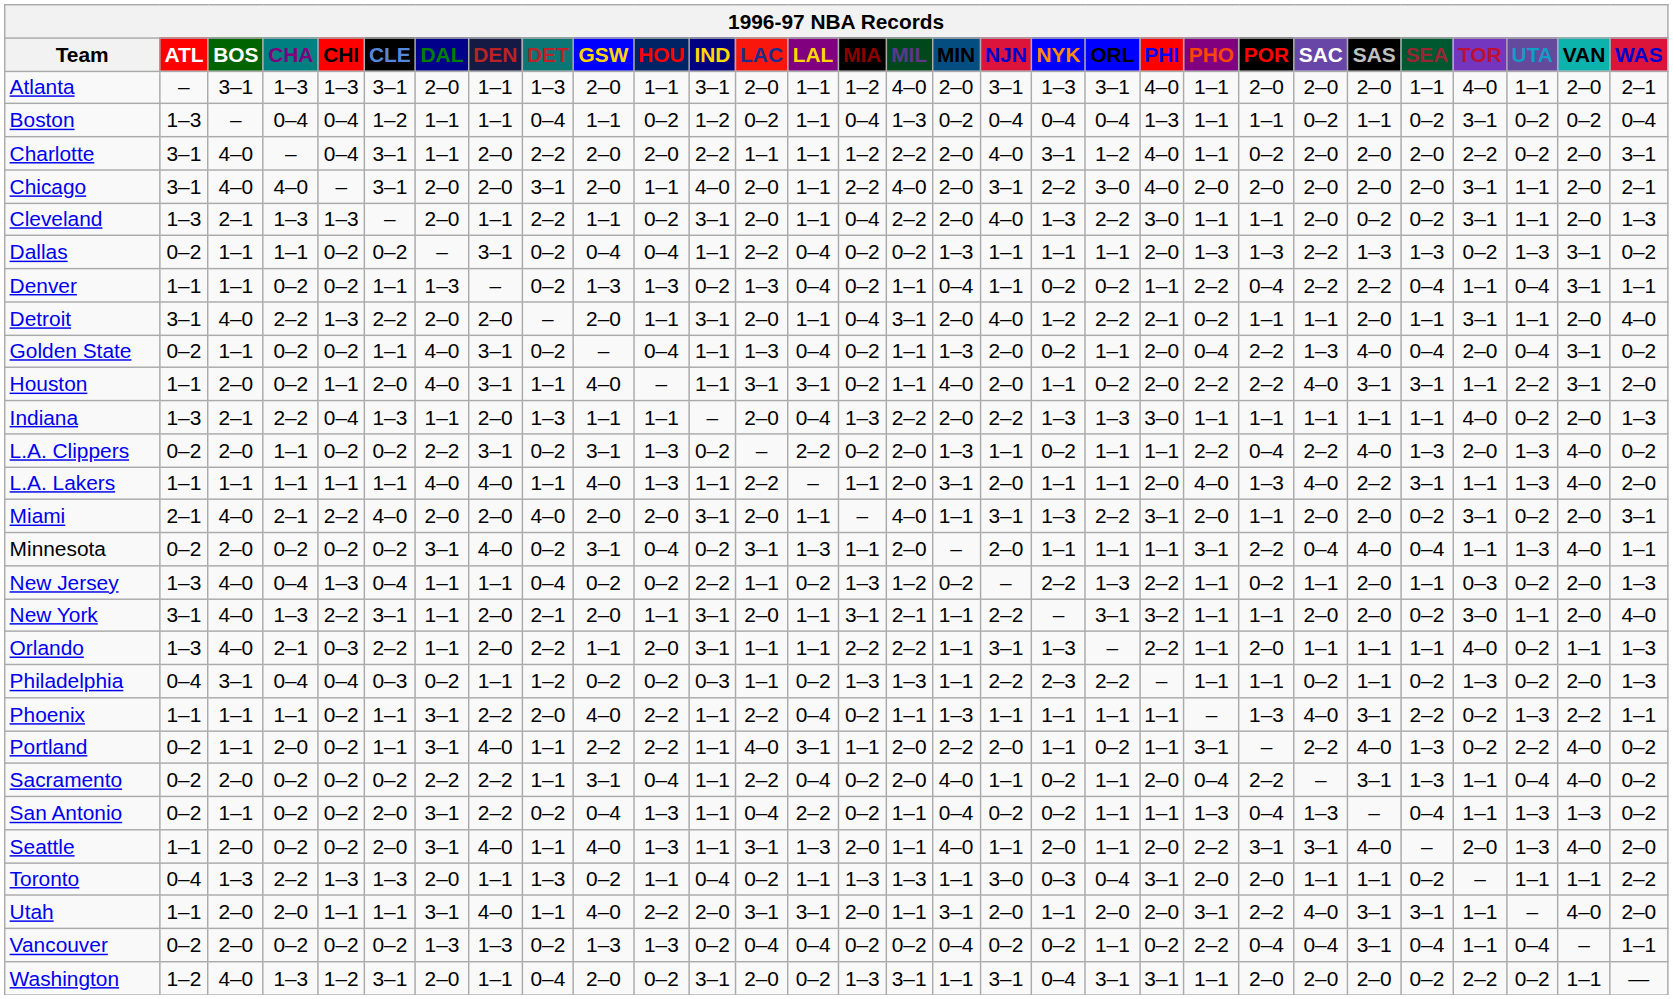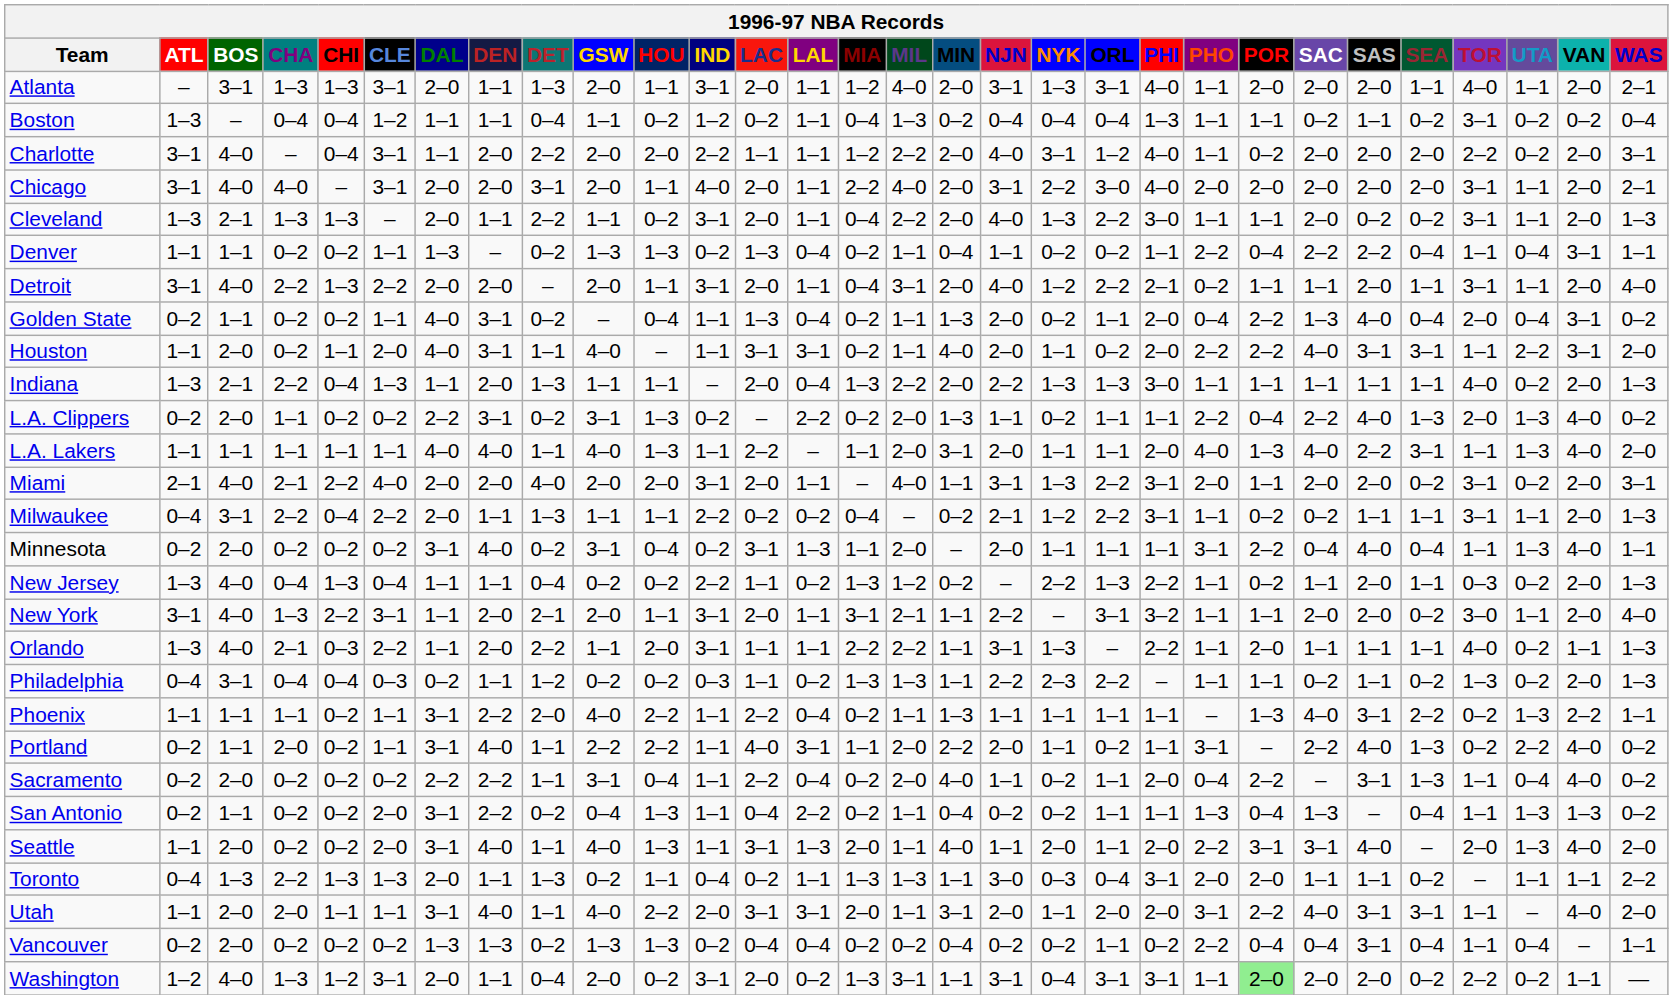- row: Dallas | 0–2 | 1–1 | 1–1 | 0–2 | 0–2 | – | 3–1 | 0–2 | 0–4 | 0–4 | 1–1 | 2–2 | 0–4 | 0–2 | 0–2 | 1–3 | 1–1 | 1–1 | 1–1 | 2–0 | 1–3 | 1–3 | 2–2 | 1–3 | 1–3 | 0–2 | 1–3 | 3–1 | 0–2
+ row: Milwaukee | 0–4 | 3–1 | 2–2 | 0–4 | 2–2 | 2–0 | 1–1 | 1–3 | 1–1 | 1–1 | 2–2 | 0–2 | 0–2 | 0–4 | – | 0–2 | 2–1 | 1–2 | 2–2 | 3–1 | 1–1 | 0–2 | 0–2 | 1–1 | 1–1 | 3–1 | 1–1 | 2–0 | 1–3
Washington | POR: no background -> lightgreen background
